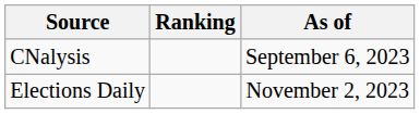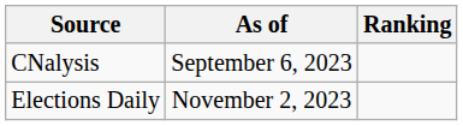columns swapped: Ranking <-> As of
